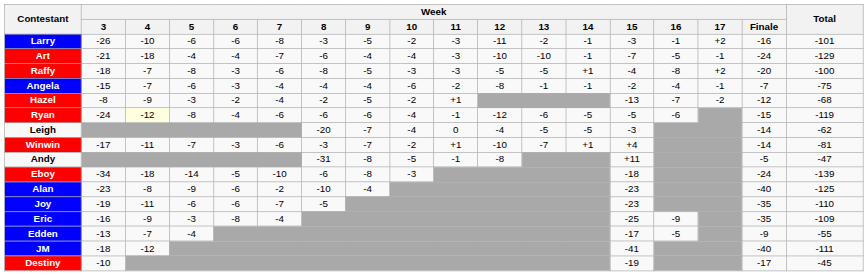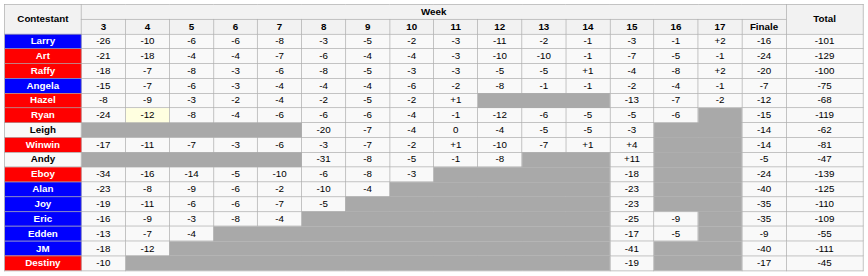Eboy | Week / 4: -18 -> -16
